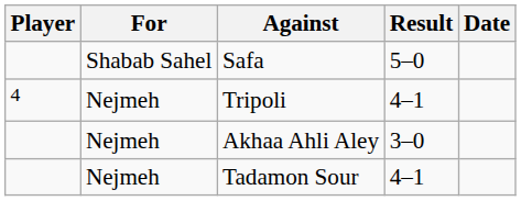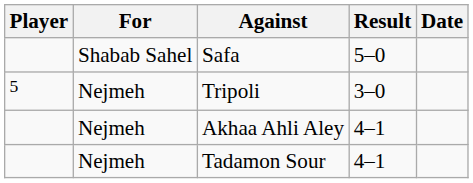Tripoli | Player: 4 -> 5
Tripoli | Result: 4–1 -> 3–0
Akhaa Ahli Aley | Result: 3–0 -> 4–1
